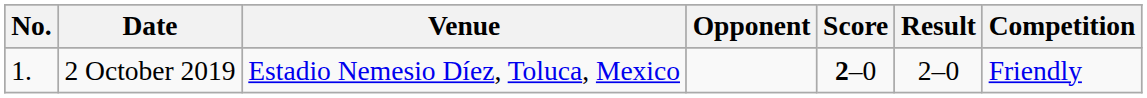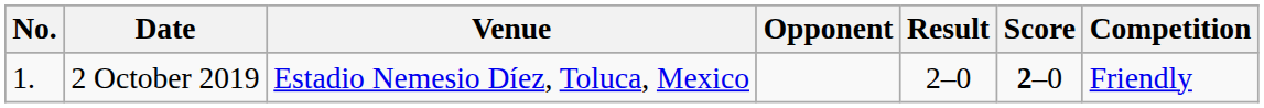columns swapped: Score <-> Result
